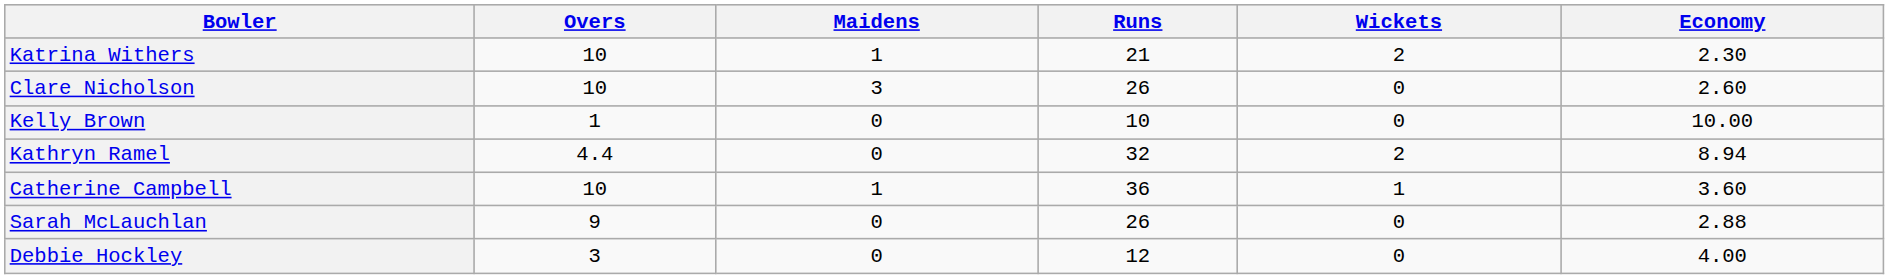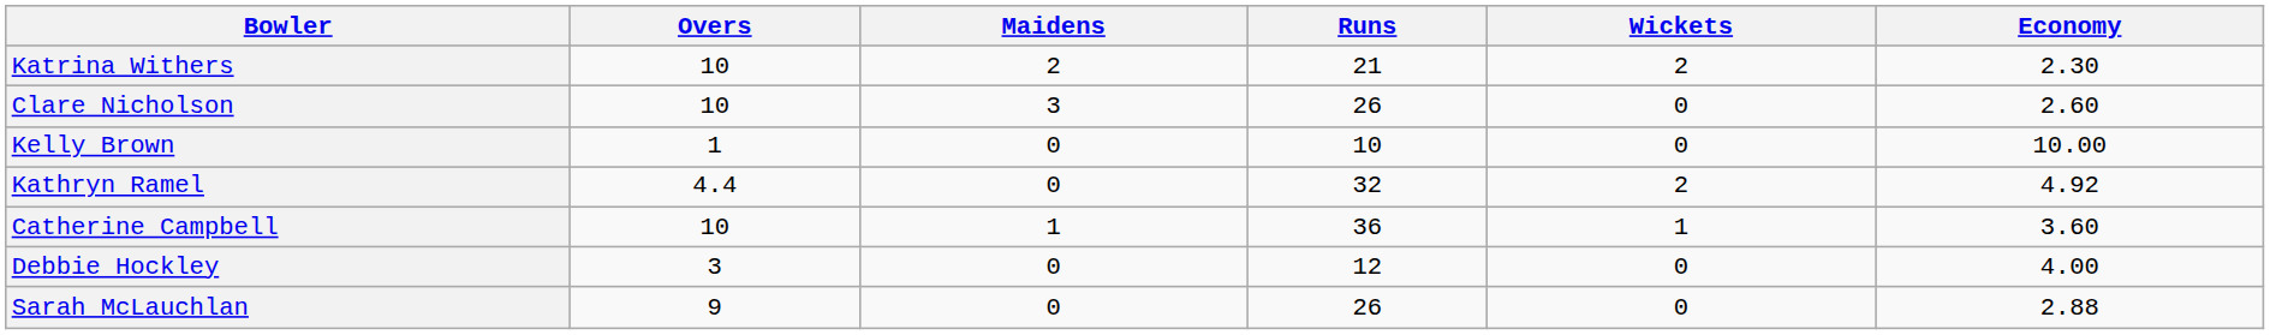Katrina Withers | Maidens: 1 -> 2
Kathryn Ramel | Economy: 8.94 -> 4.92
rows swapped: Sarah McLauchlan <-> Debbie Hockley
